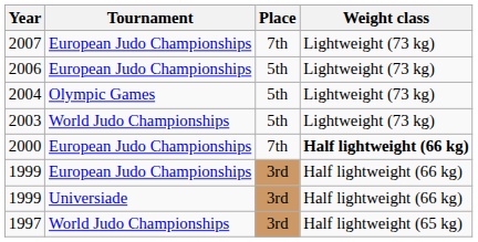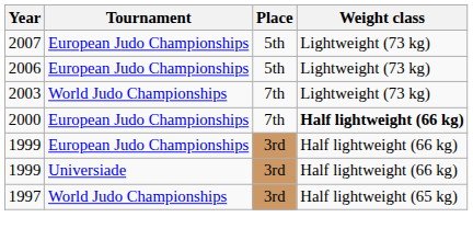2007 | Place: 7th -> 5th
- row: 2004 | Olympic Games | 5th | Lightweight (73 kg)
2003 | Place: 5th -> 7th
